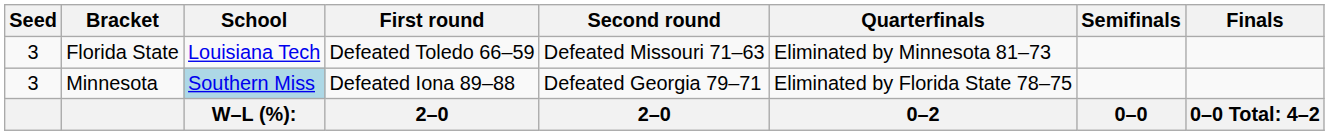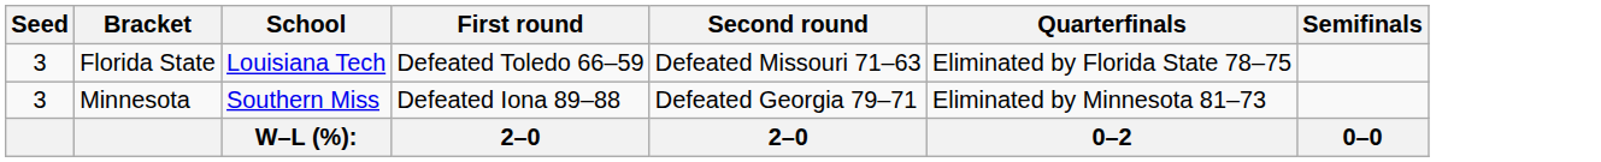- column: Finals | 0–0 Total: 4–2
Florida State | Quarterfinals: Eliminated by Minnesota 81–73 -> Eliminated by Florida State 78–75
Minnesota | School: lightblue background -> no background
Minnesota | Quarterfinals: Eliminated by Florida State 78–75 -> Eliminated by Minnesota 81–73
